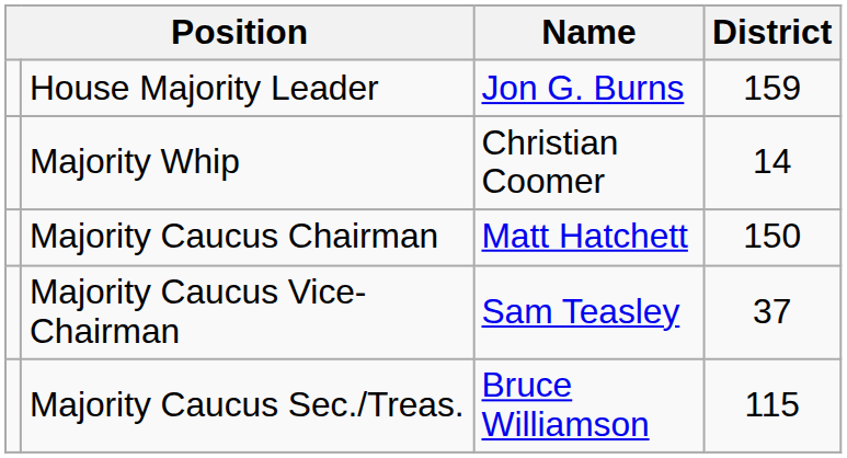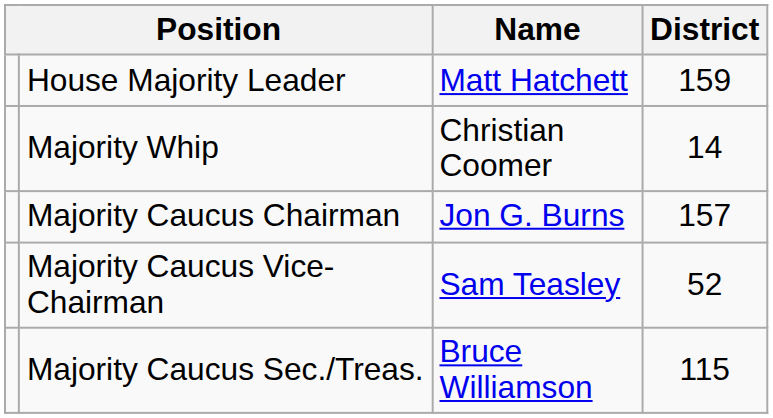House Majority Leader | Name: Jon G. Burns -> Matt Hatchett
Majority Caucus Chairman | Name: Matt Hatchett -> Jon G. Burns
Majority Caucus Chairman | District: 150 -> 157
Majority Caucus Vice-Chairman | District: 37 -> 52
